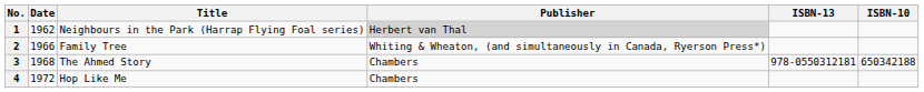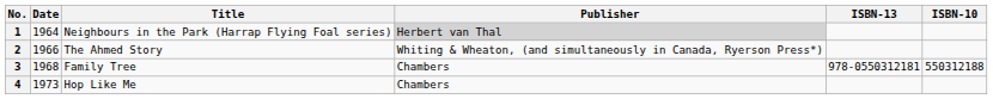1 | Date: 1962 -> 1964
2 | Title: Family Tree -> The Ahmed Story
3 | Title: The Ahmed Story -> Family Tree
3 | ISBN-10: 650342188 -> 550312188
4 | Date: 1972 -> 1973
